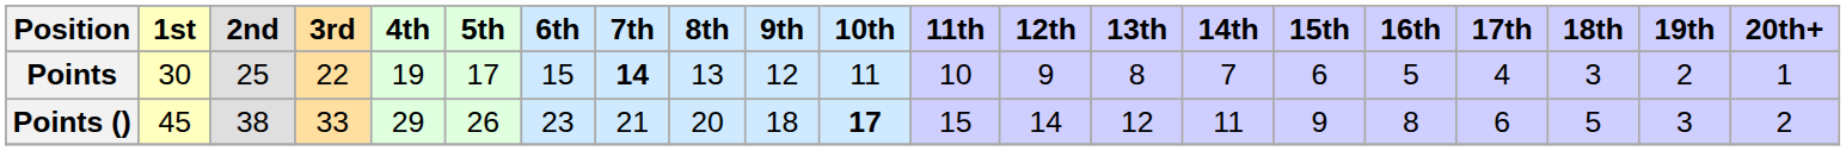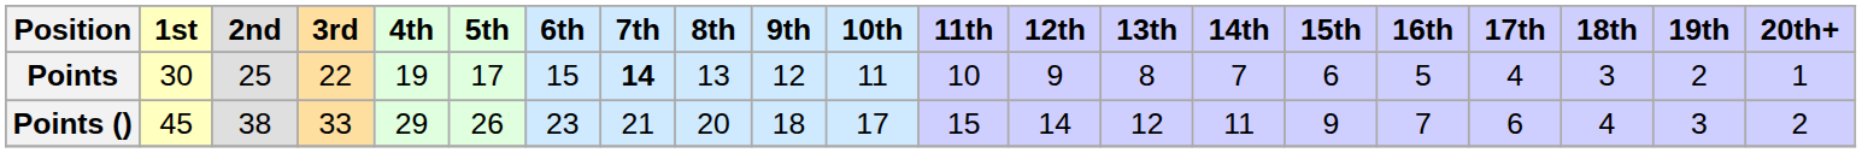Points () | 10th: bold -> normal
Points () | 16th: 8 -> 7
Points () | 18th: 5 -> 4
